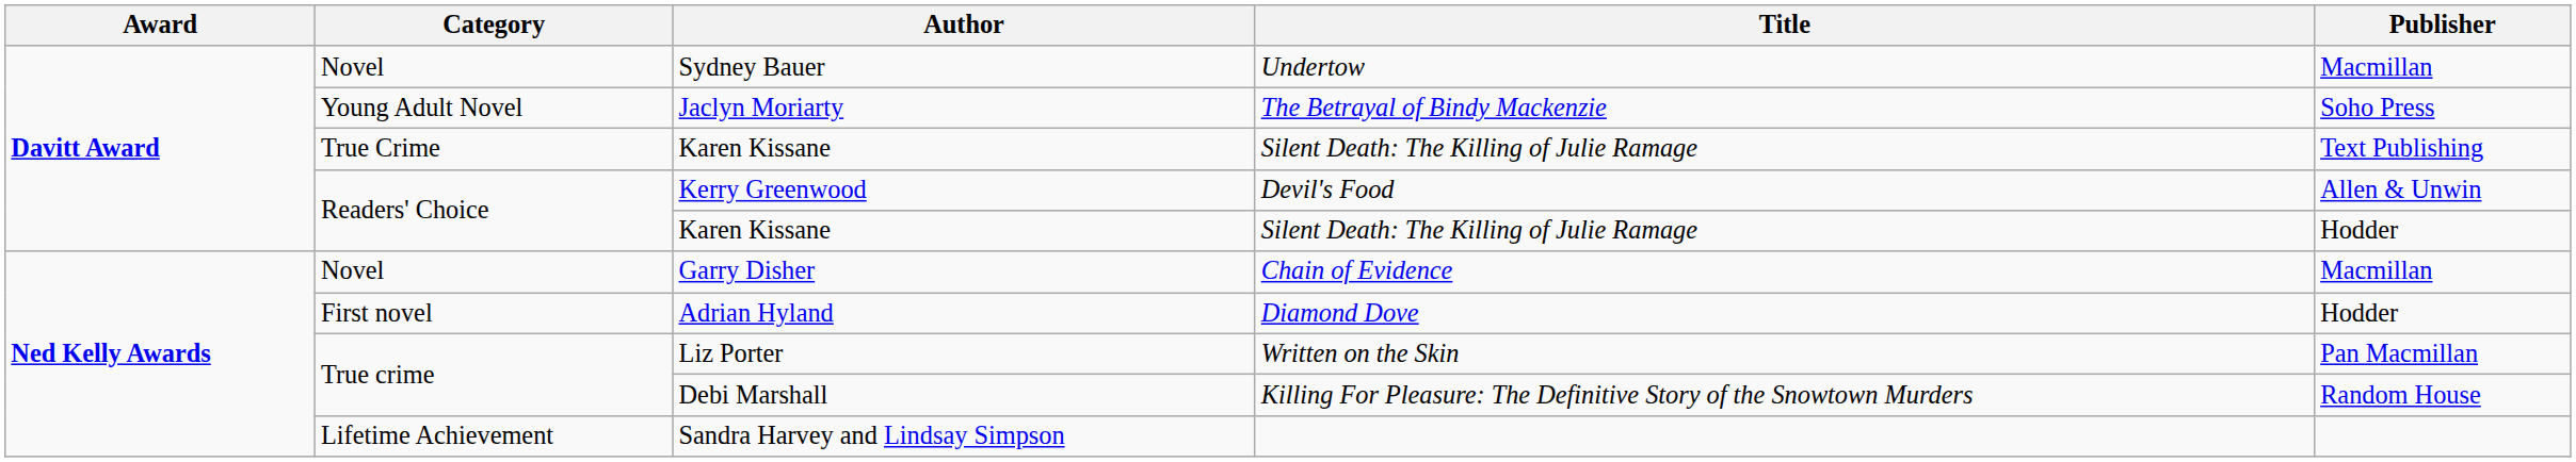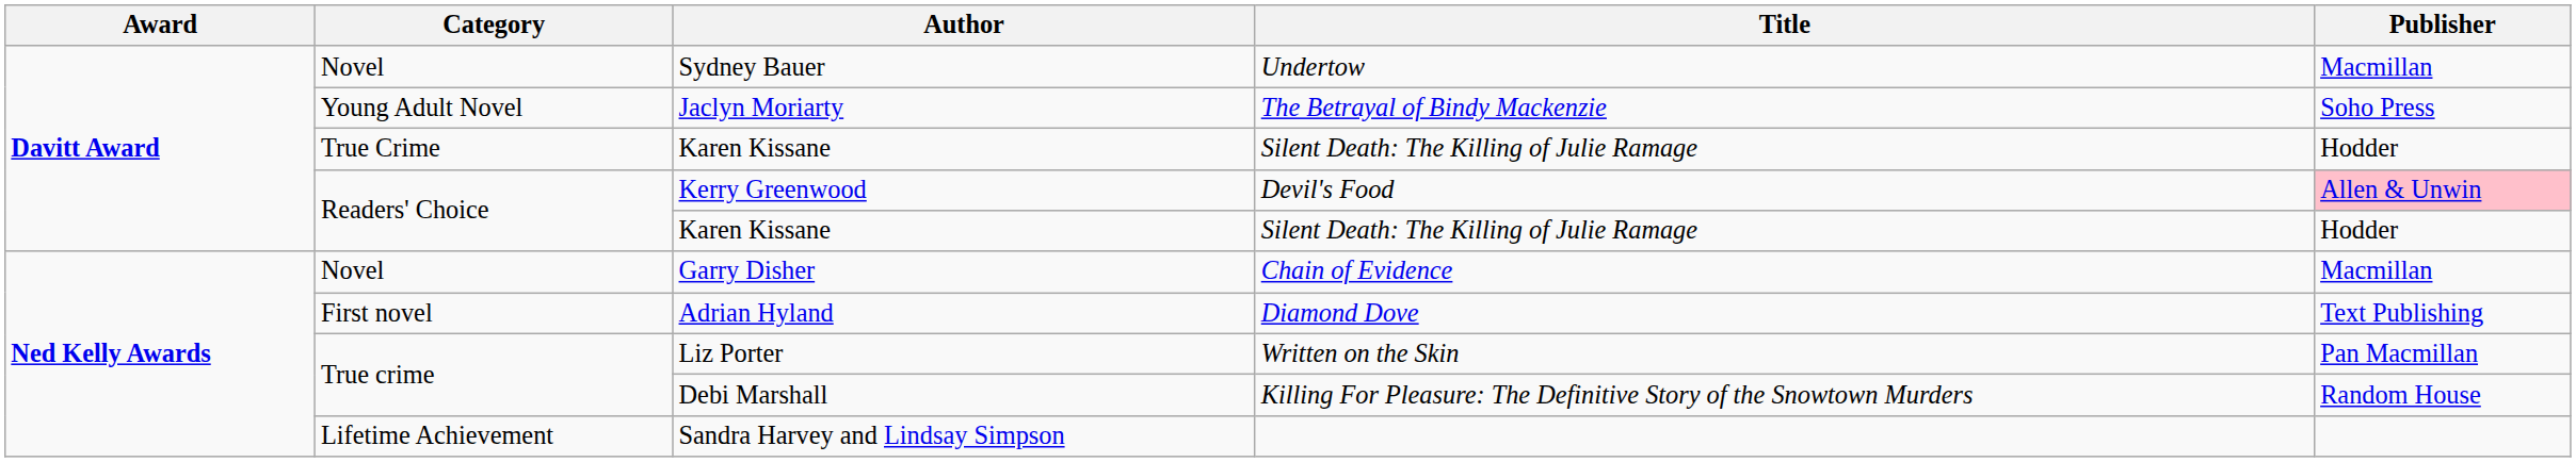True Crime / Karen Kissane | Publisher: Text Publishing -> Hodder
Kerry Greenwood | Publisher: no background -> pink background
Adrian Hyland | Publisher: Hodder -> Text Publishing
